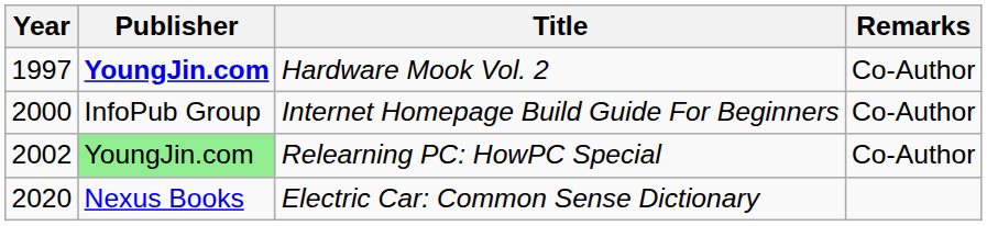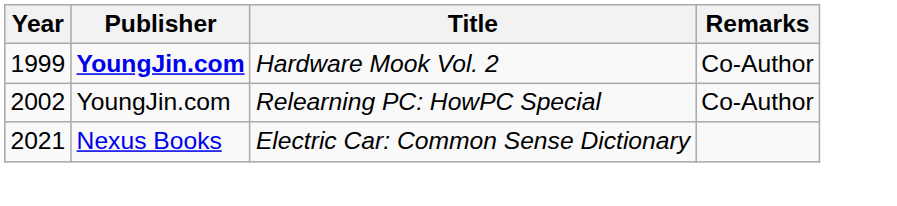Hardware Mook Vol. 2 | Year: 1997 -> 1999
- row: 2000 | InfoPub Group | Internet Homepage Build Guide For Beginners | Co-Author
Relearning PC: HowPC Special | Publisher: lightgreen background -> no background
Electric Car: Common Sense Dictionary | Year: 2020 -> 2021
